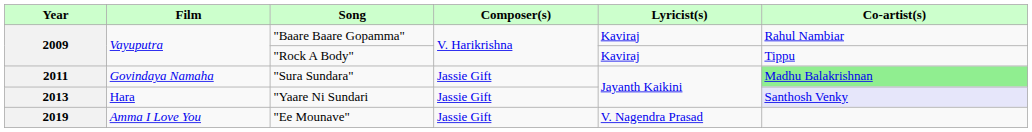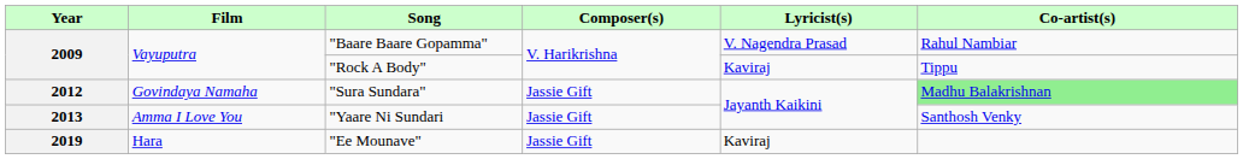"Baare Baare Gopamma" | Lyricist(s): Kaviraj -> V. Nagendra Prasad
"Sura Sundara" | Year: 2011 -> 2012
"Yaare Ni Sundari | Film: Hara -> Amma I Love You
"Yaare Ni Sundari | Co-artist(s): lavender background -> no background
"Ee Mounave" | Film: Amma I Love You -> Hara
"Ee Mounave" | Lyricist(s): V. Nagendra Prasad -> Kaviraj
